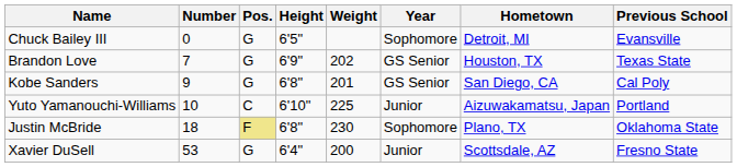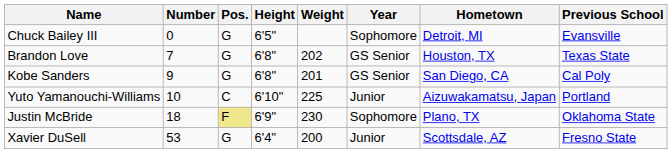Brandon Love | Height: 6'9" -> 6'8"
Justin McBride | Height: 6'8" -> 6'9"
